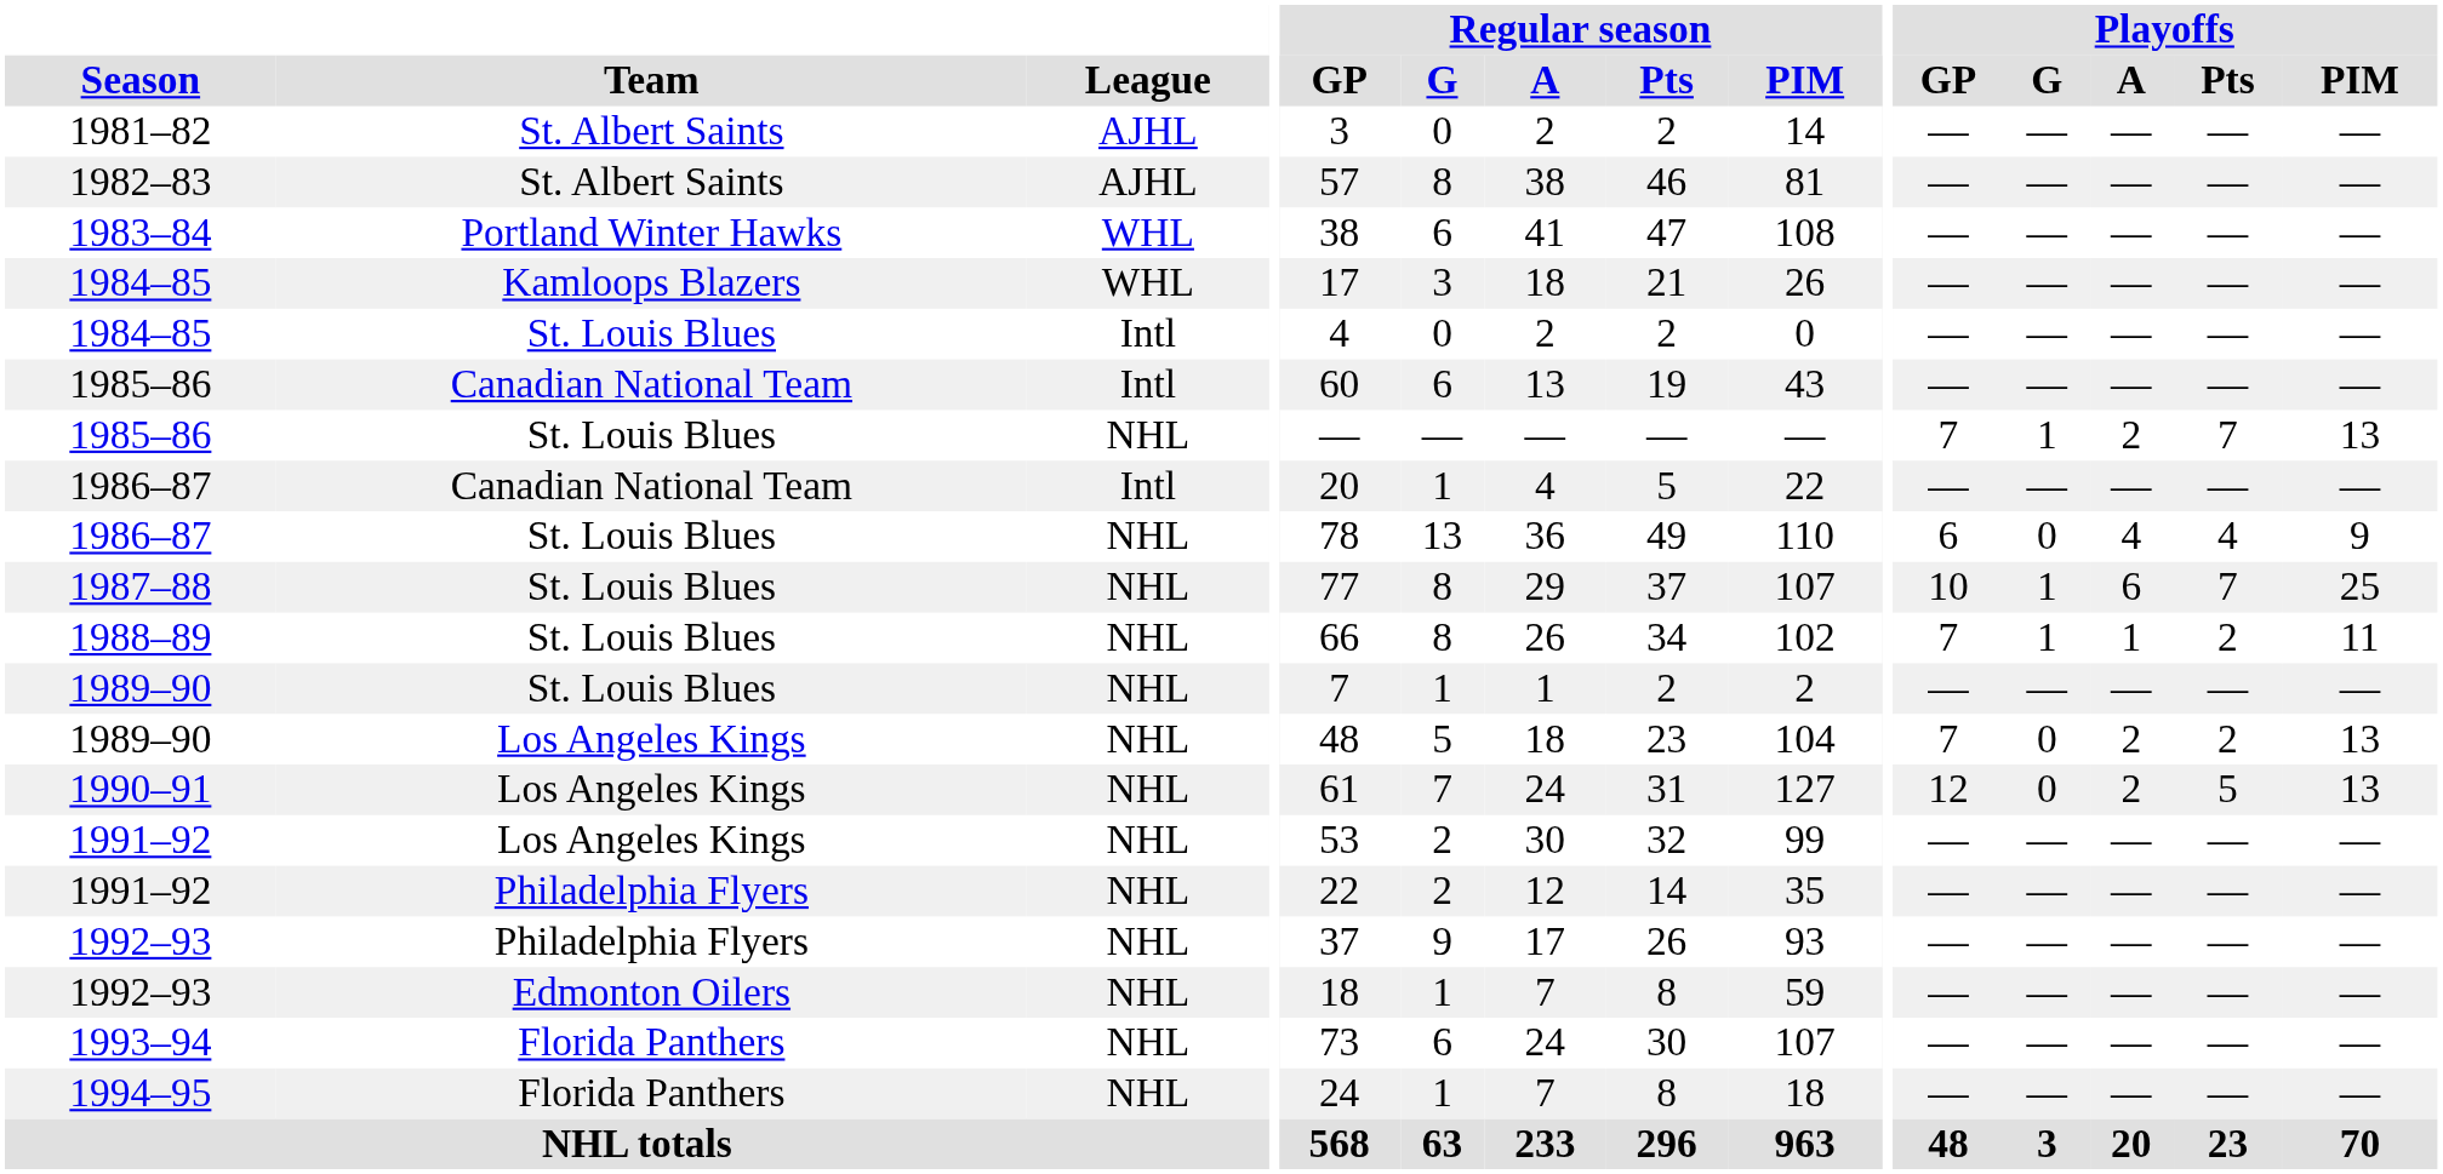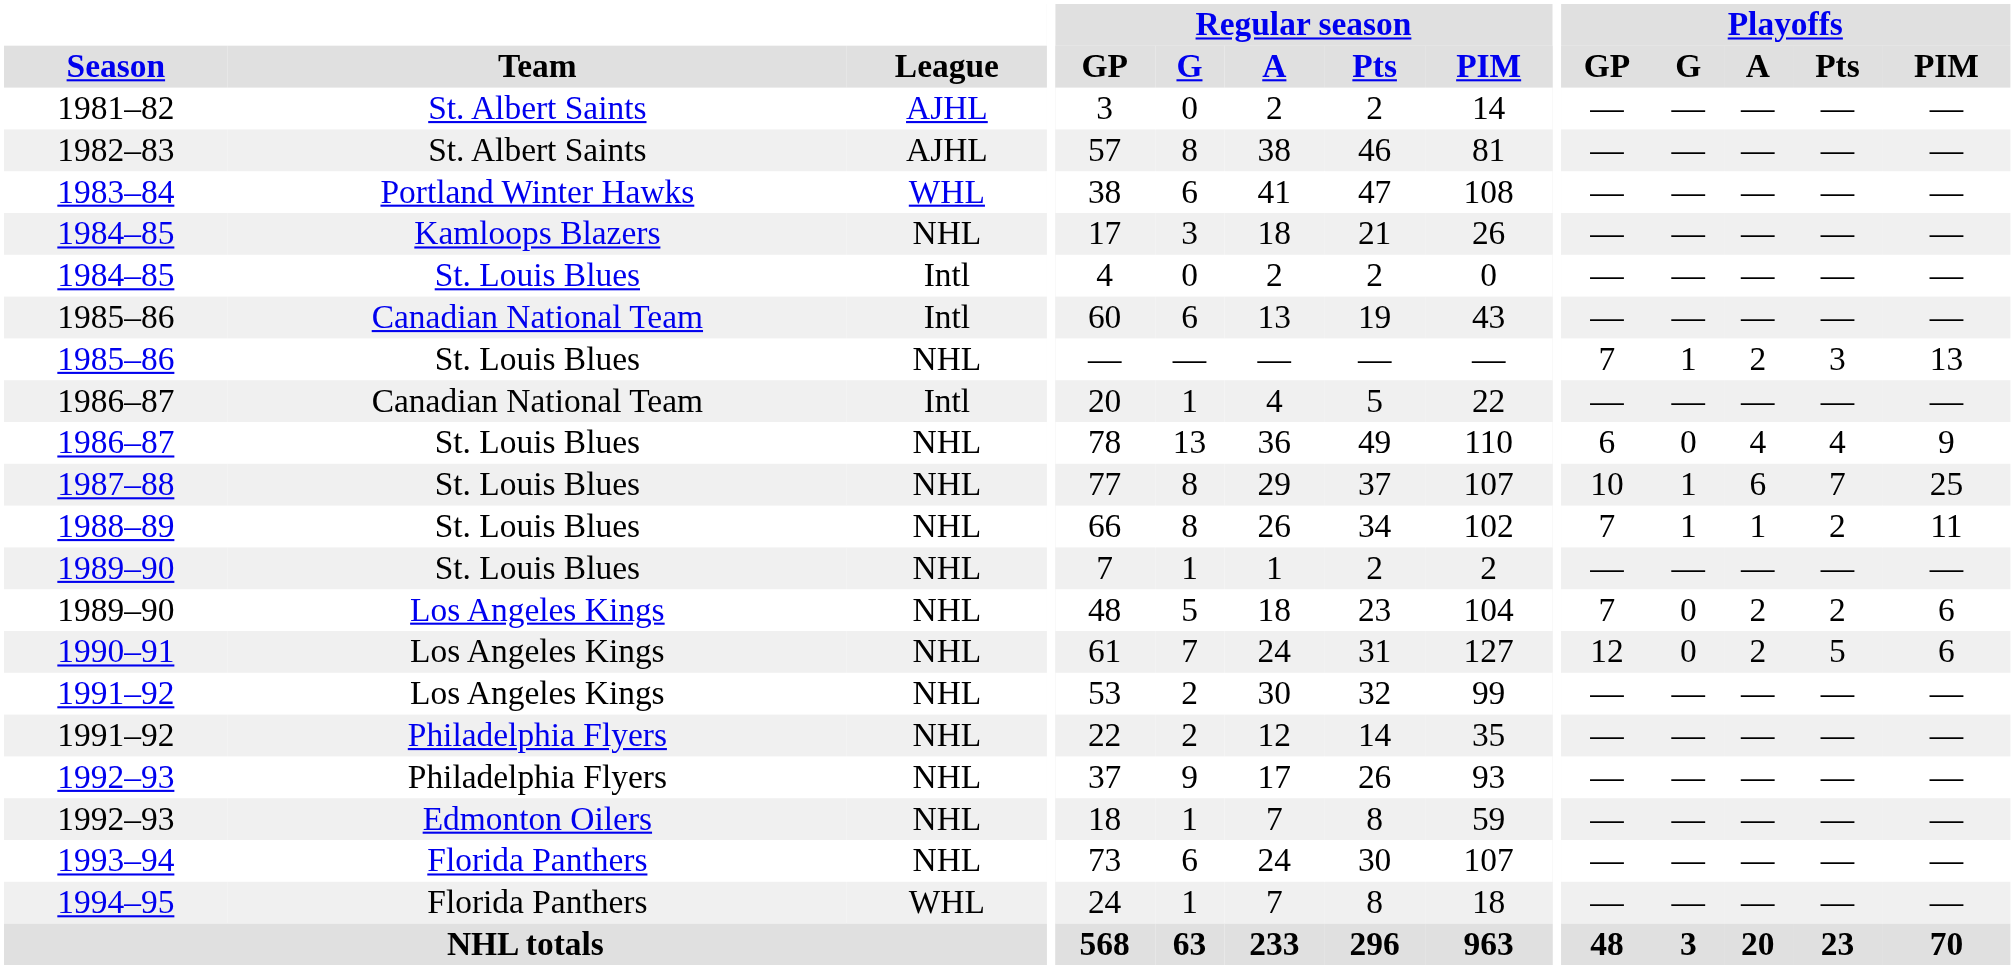1984–85 / Kamloops Blazers | League: WHL -> NHL
1985–86 / St. Louis Blues | Playoffs / Pts: 7 -> 3
1989–90 / Los Angeles Kings | Playoffs / PIM: 13 -> 6
1990–91 | Playoffs / PIM: 13 -> 6
1994–95 | League: NHL -> WHL
